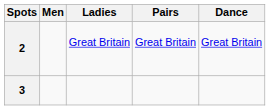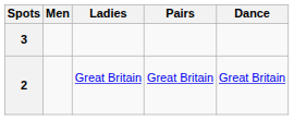rows swapped: 3 <-> 2
